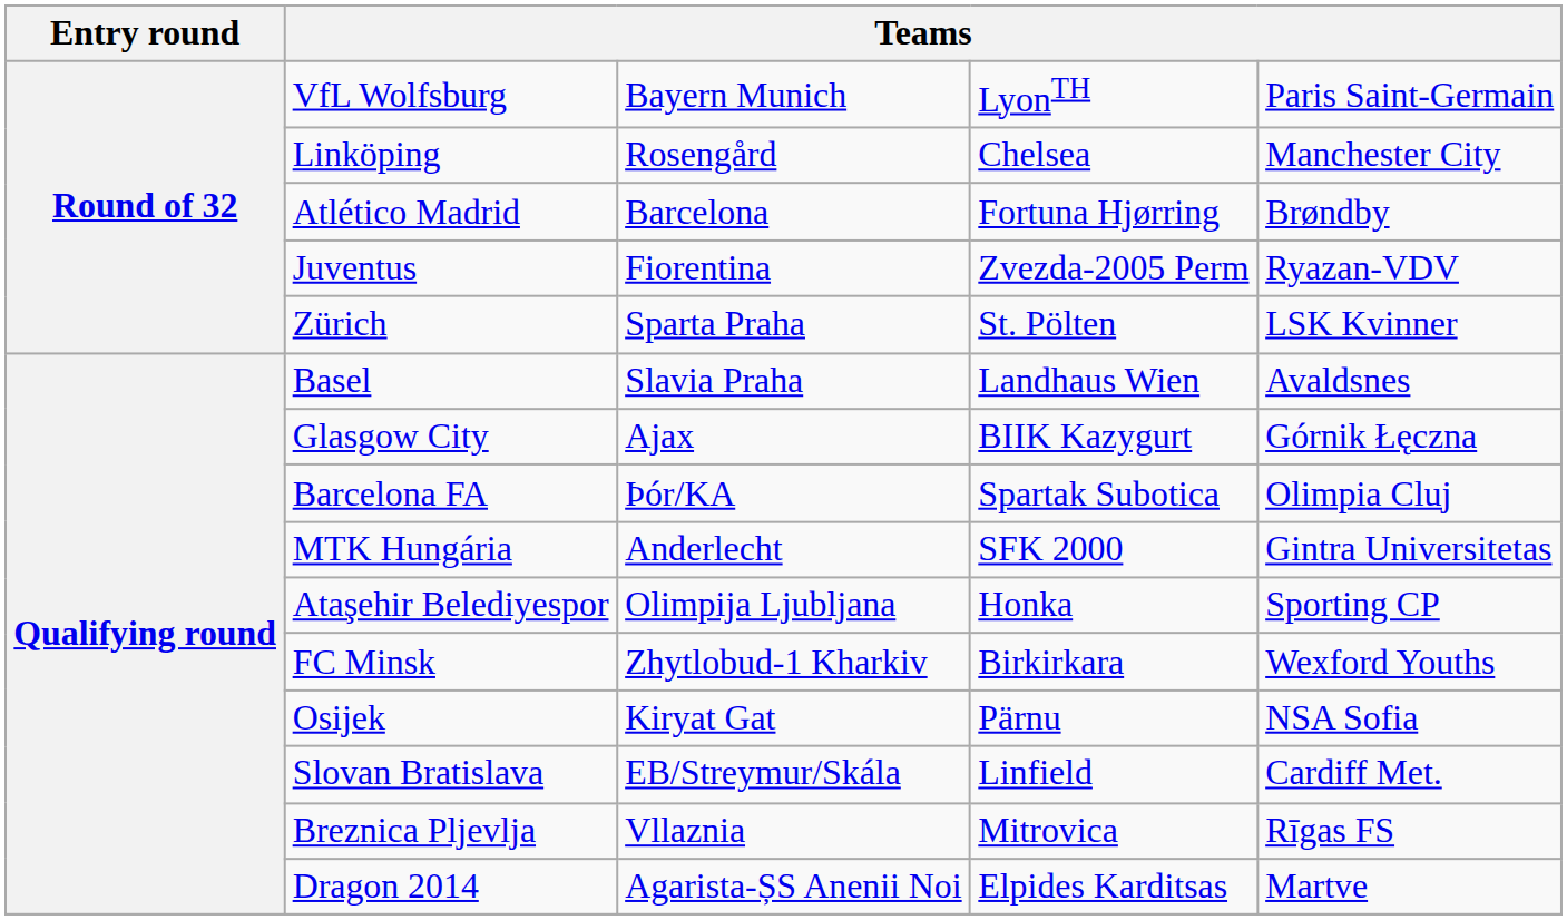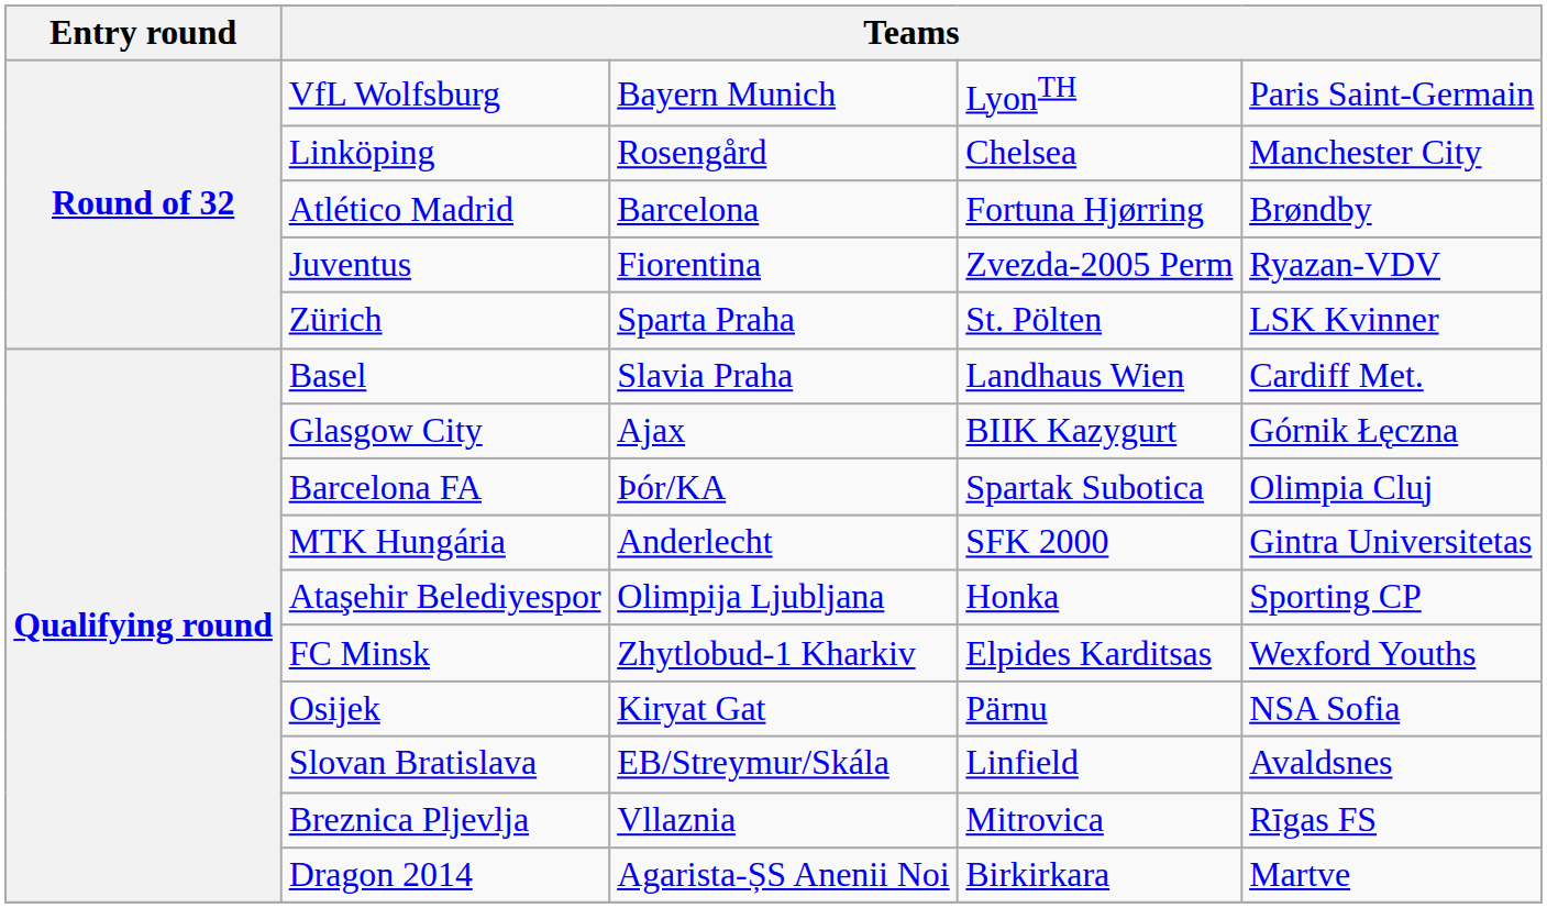Basel | column 5: Avaldsnes -> Cardiff Met.
FC Minsk | column 4: Birkirkara -> Elpides Karditsas
Slovan Bratislava | column 5: Cardiff Met. -> Avaldsnes
Dragon 2014 | column 4: Elpides Karditsas -> Birkirkara
